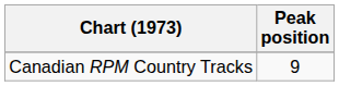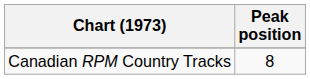Canadian RPM Country Tracks | Peak position: 9 -> 8
